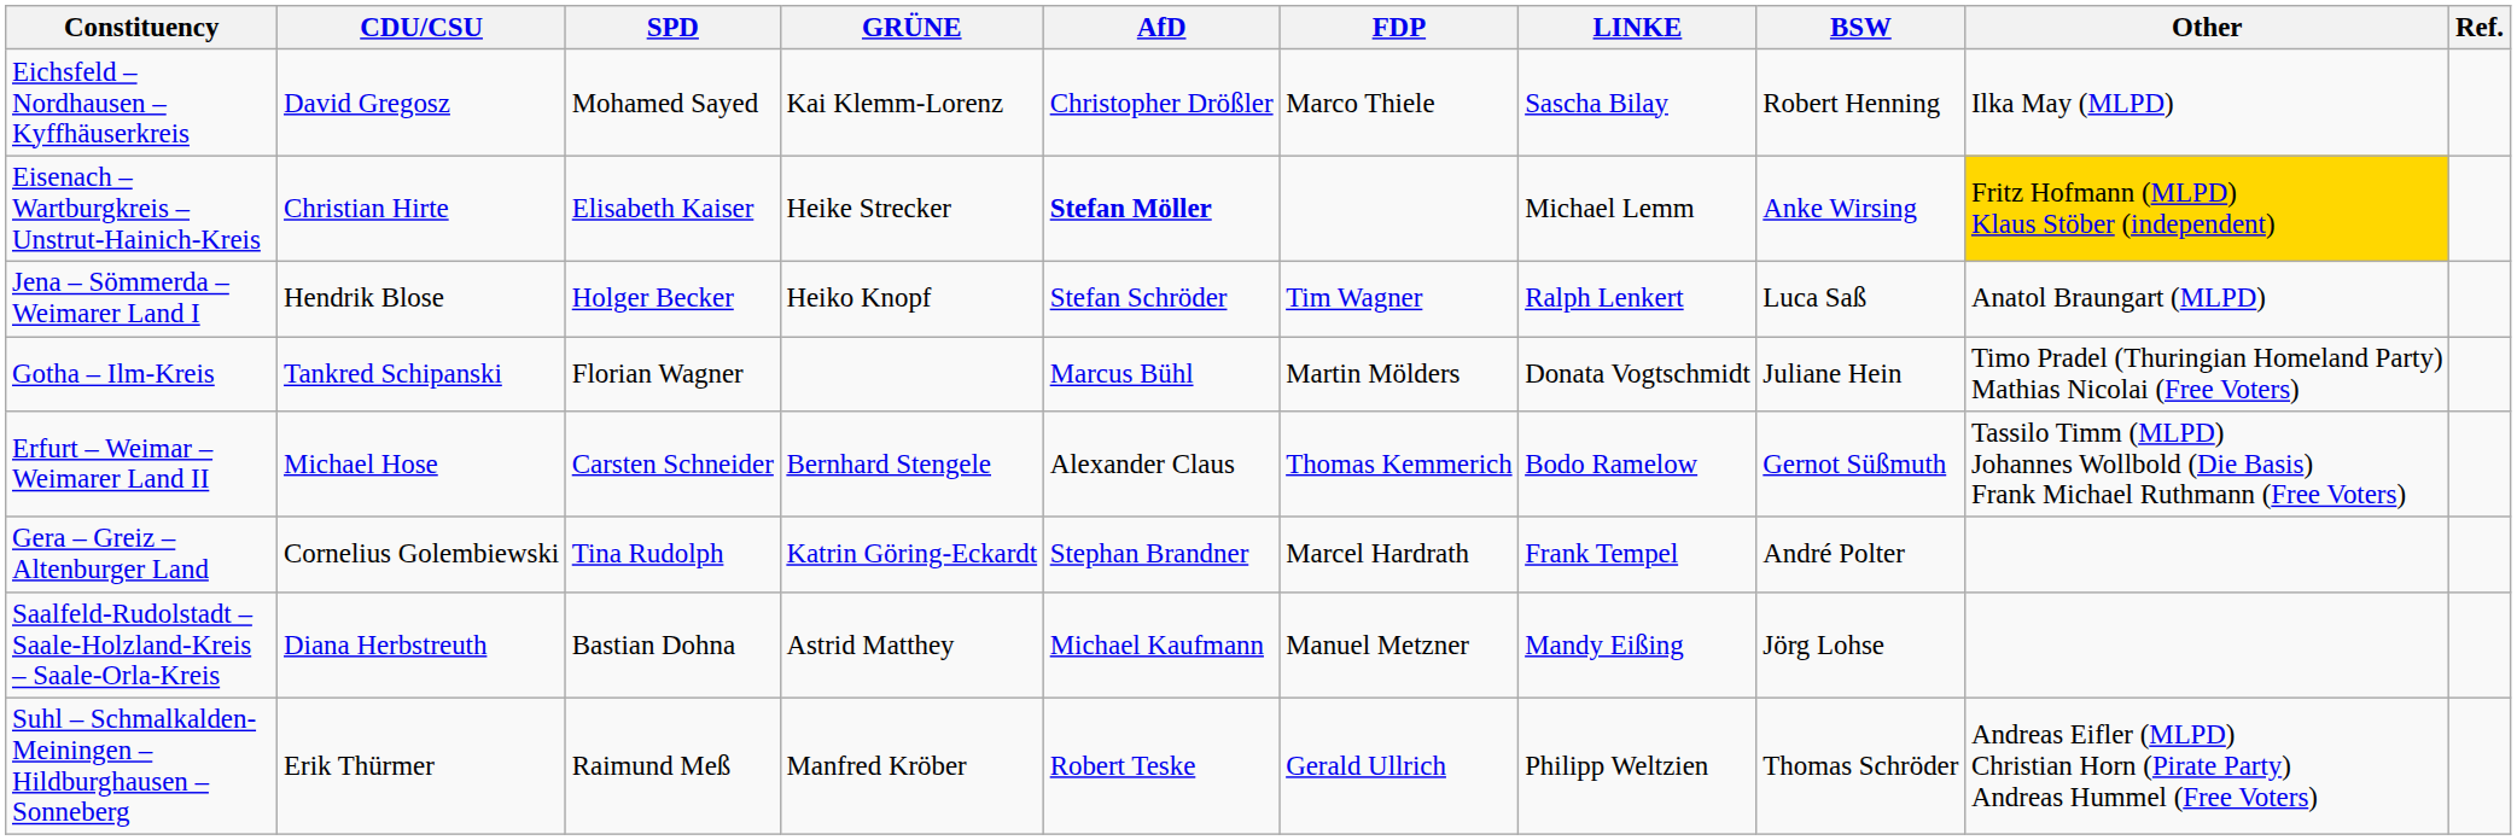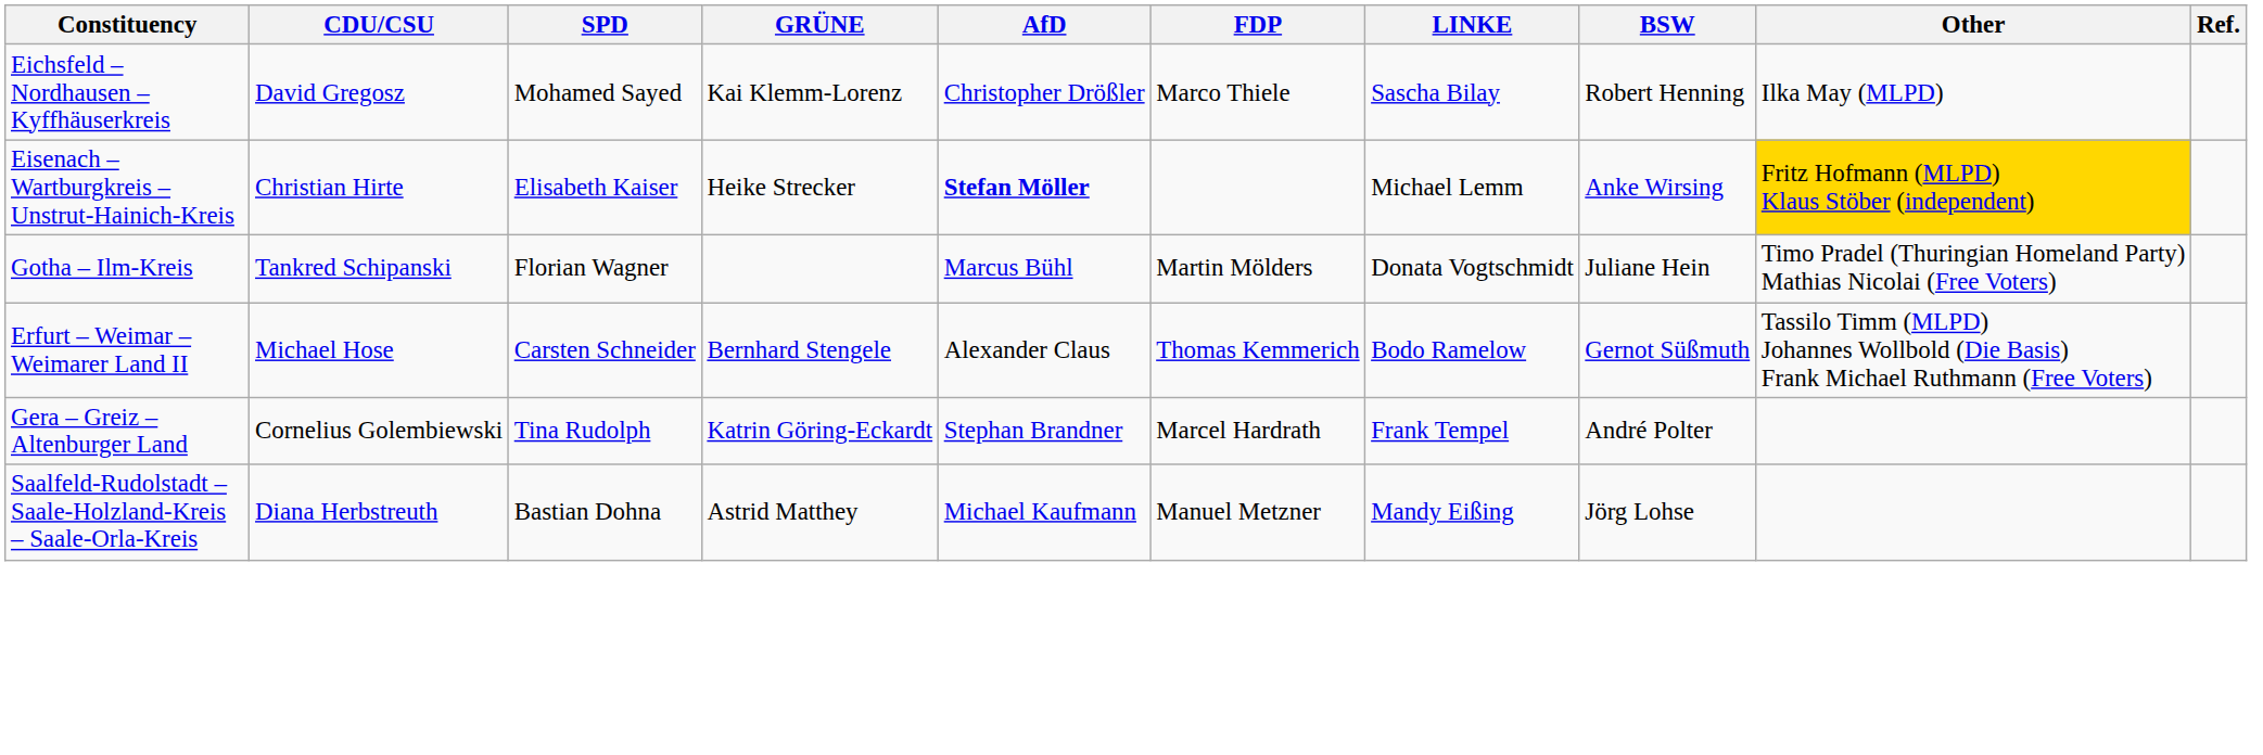- row: Jena – Sömmerda – Weimarer Land I | Hendrik Blose | Holger Becker | Heiko Knopf | Stefan Schröder | Tim Wagner | Ralph Lenkert | Luca Saß | Anatol Braungart (MLPD)
- row: Suhl – Schmalkalden-Meiningen – Hildburghausen – Sonneberg | Erik Thürmer | Raimund Meß | Manfred Kröber | Robert Teske | Gerald Ullrich | Philipp Weltzien | Thomas Schröder | Andreas Eifler (MLPD) Christian Horn (Pirate Party) Andreas Hummel (Free Voters)
